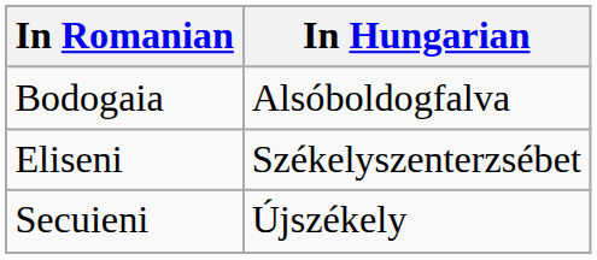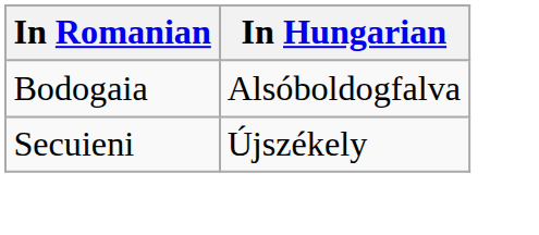- row: Eliseni | Székelyszenterzsébet
